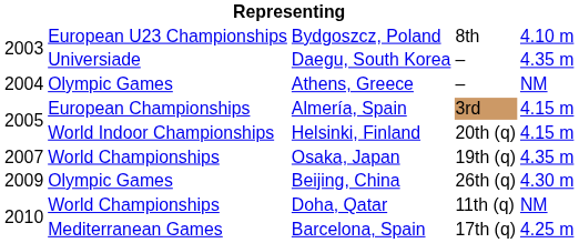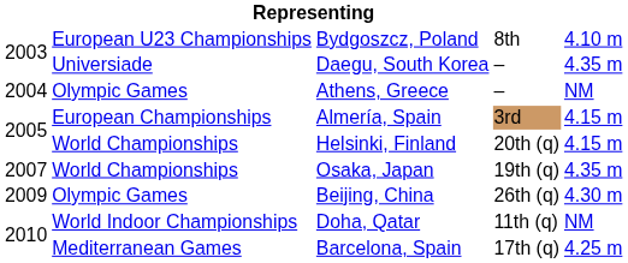Helsinki, Finland | column 2: World Indoor Championships -> World Championships
Doha, Qatar | column 2: World Championships -> World Indoor Championships
